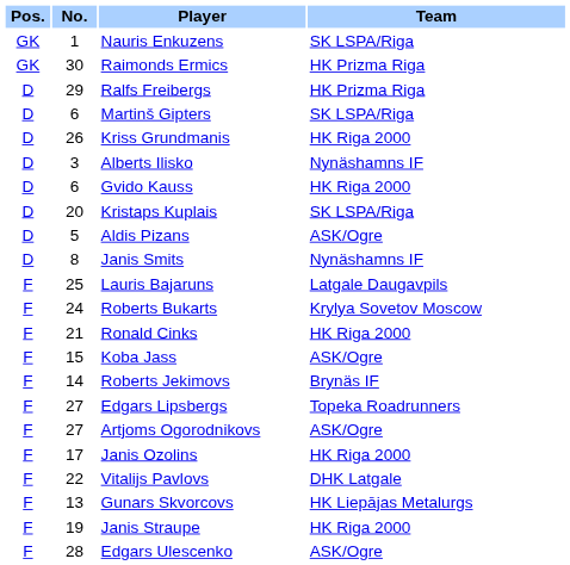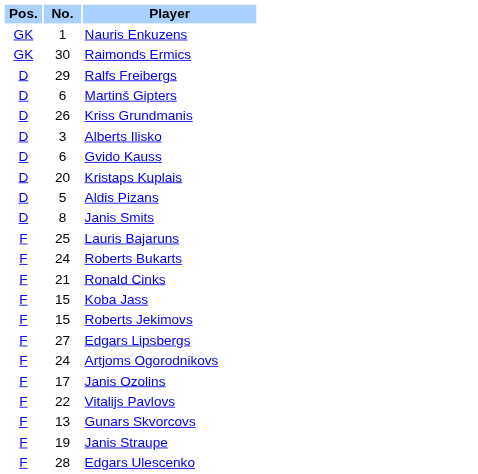- column: Team | SK LSPA/Riga | HK Prizma Riga | HK Prizma Riga | SK LSPA/Riga | HK Riga 2000 | Nynäshamns IF | HK Riga 2000 | SK LSPA/Riga | ASK/Ogre | Nynäshamns IF | Latgale Daugavpils | Krylya Sovetov Moscow | HK Riga 2000 | ASK/Ogre | Brynäs IF | Topeka Roadrunners | ASK/Ogre | HK Riga 2000 | DHK Latgale | HK Liepājas Metalurgs | HK Riga 2000 | ASK/Ogre
Roberts Jekimovs | No.: 14 -> 15
Artjoms Ogorodnikovs | No.: 27 -> 24
